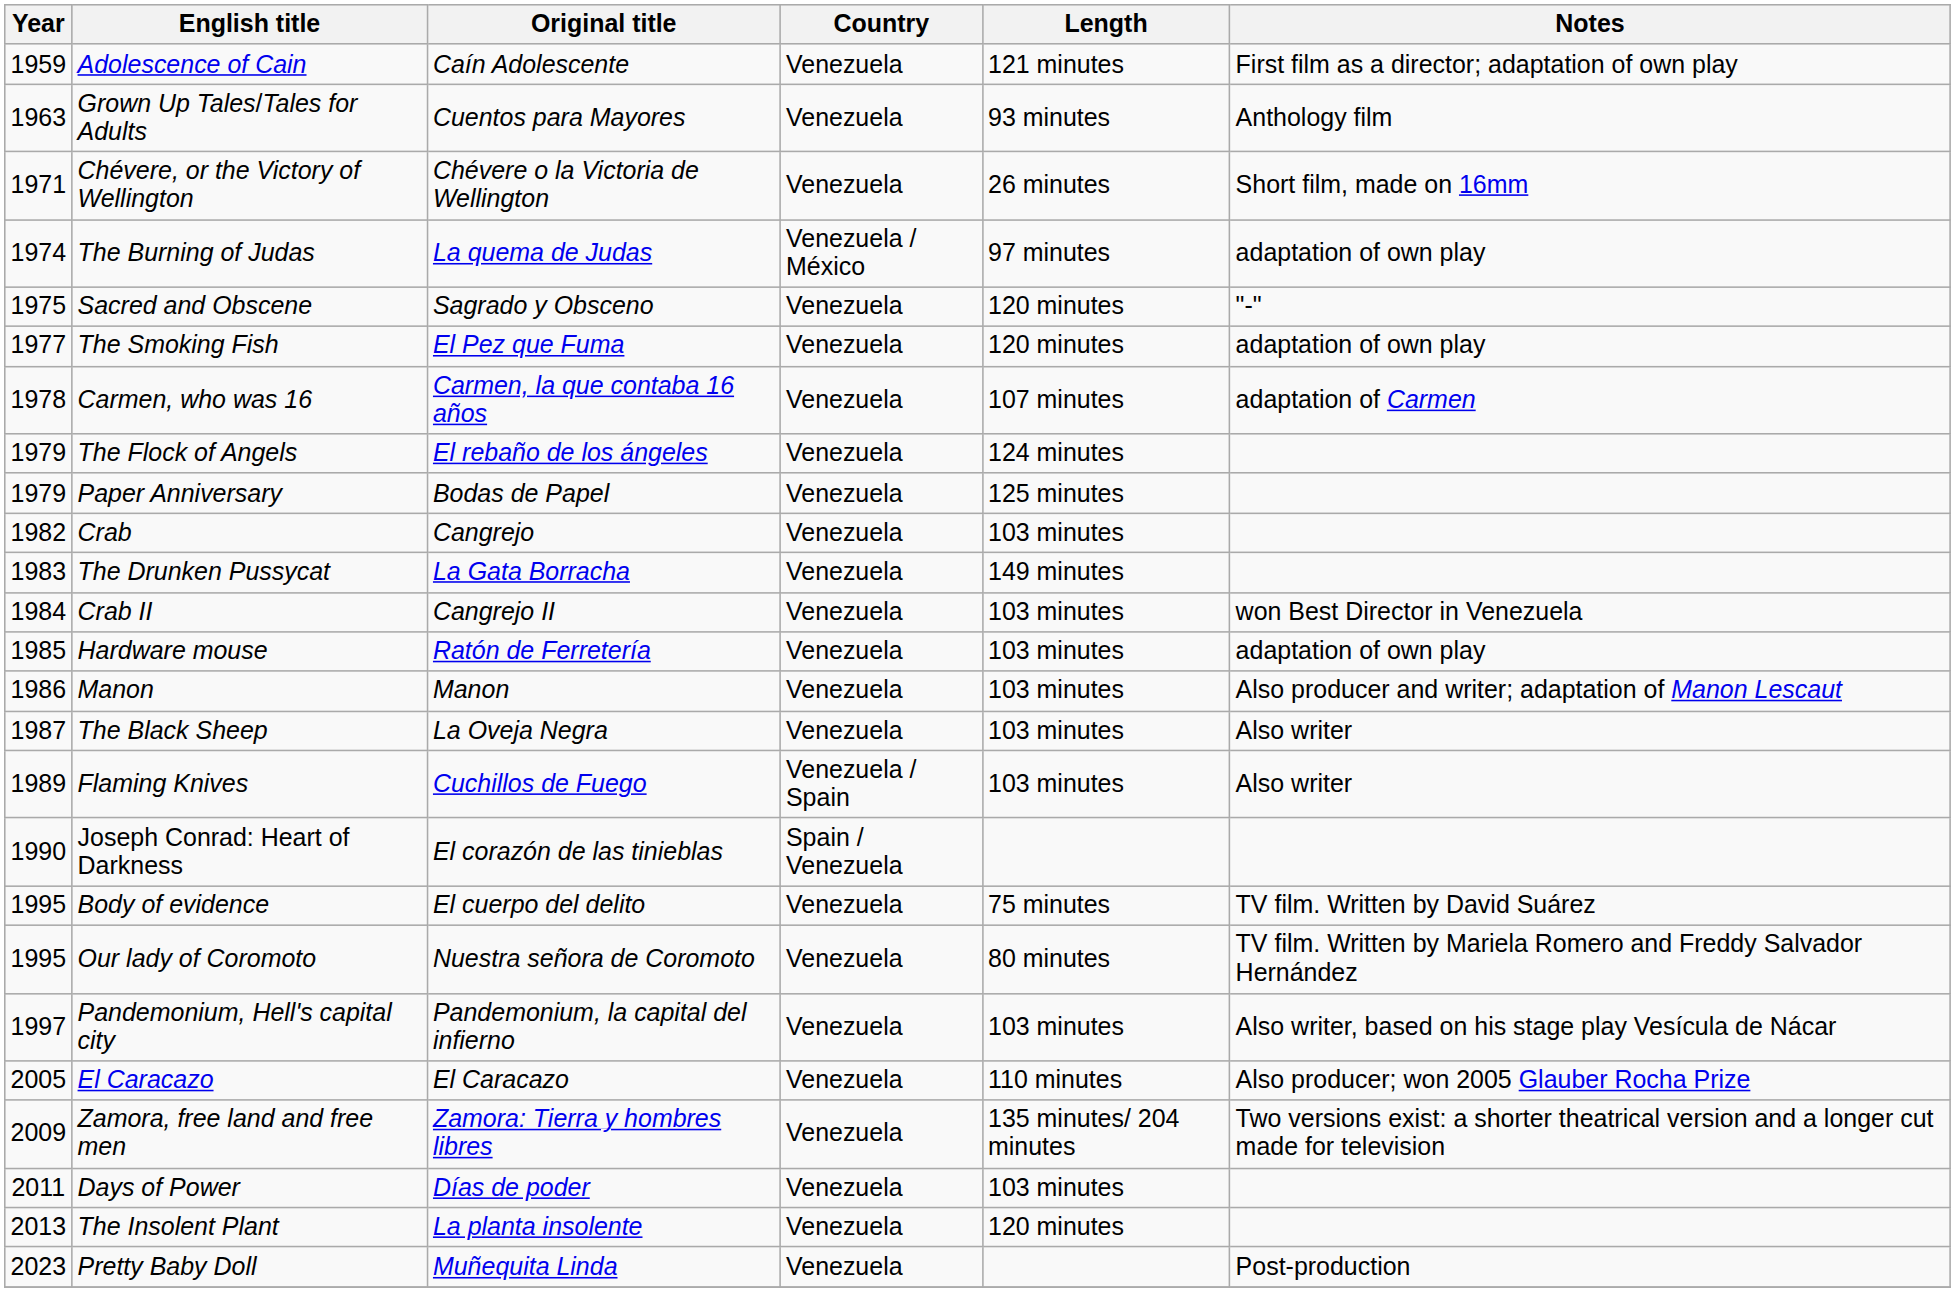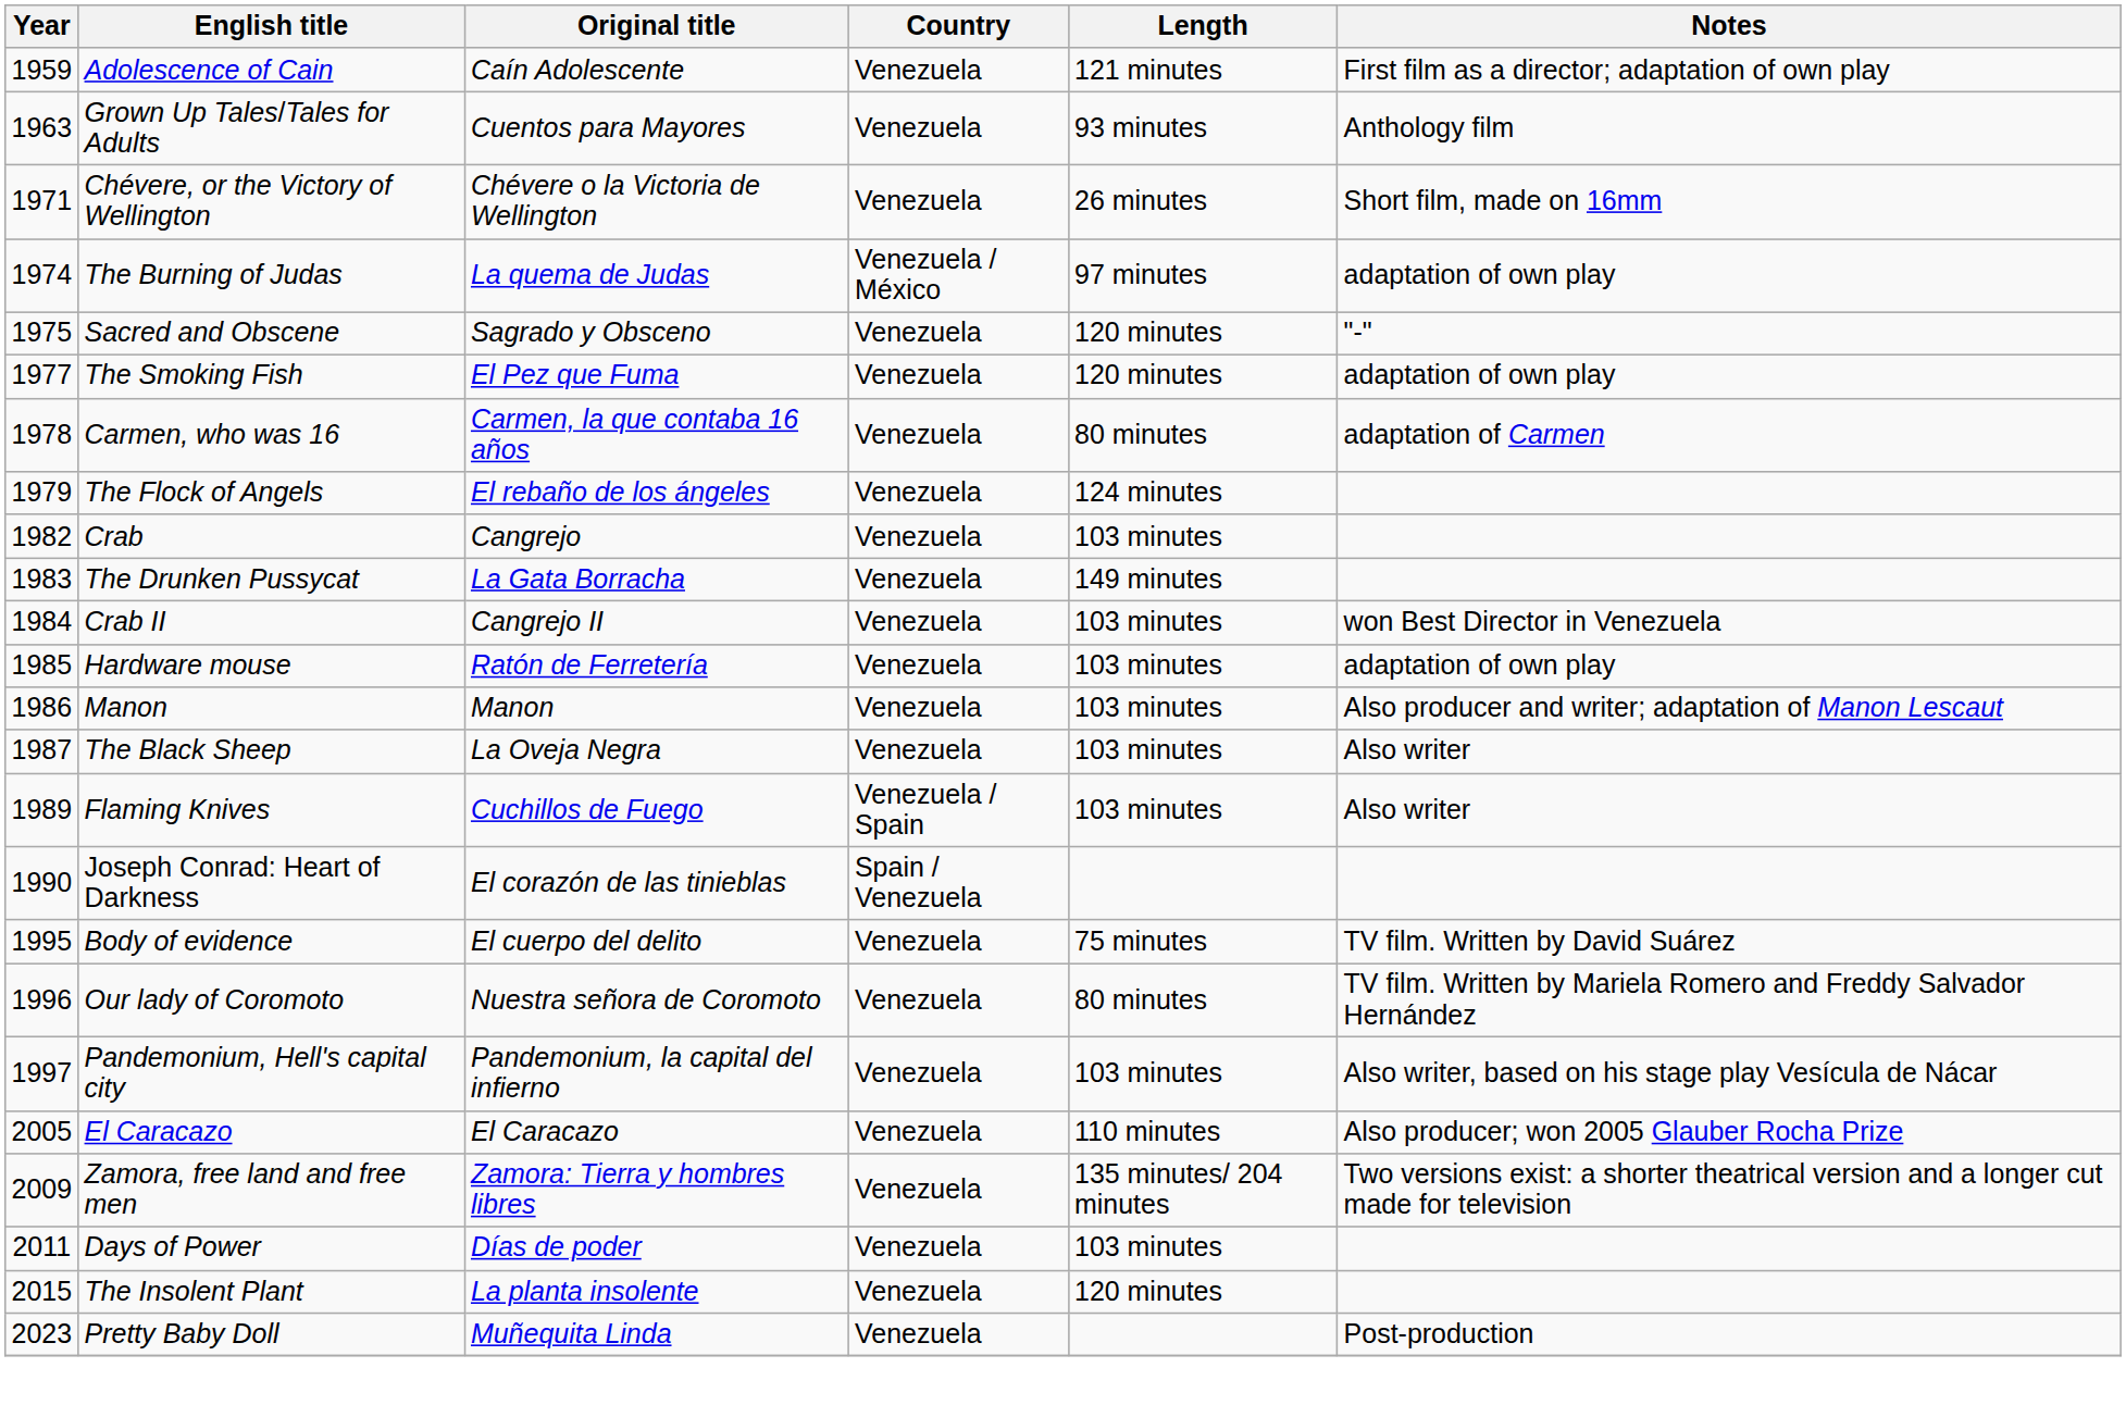Carmen, who was 16 | Length: 107 minutes -> 80 minutes
- row: 1979 | Paper Anniversary | Bodas de Papel | Venezuela | 125 minutes
Our lady of Coromoto | Year: 1995 -> 1996
The Insolent Plant | Year: 2013 -> 2015
